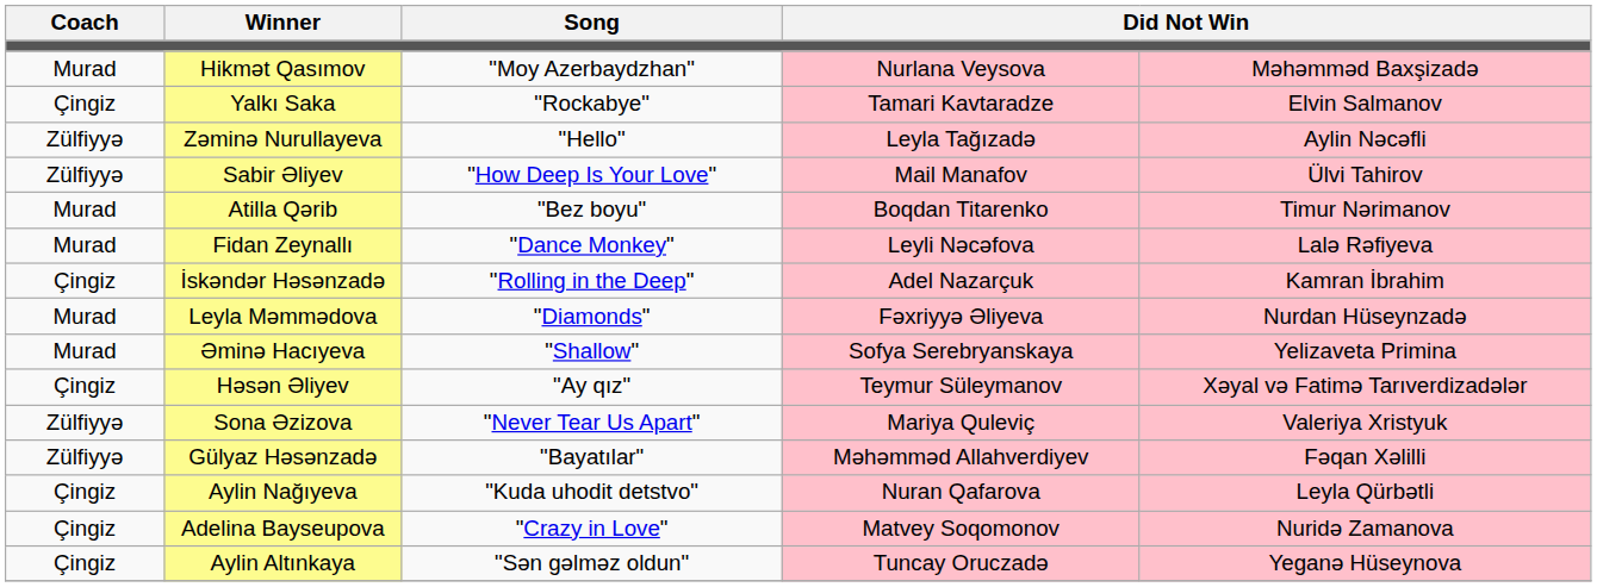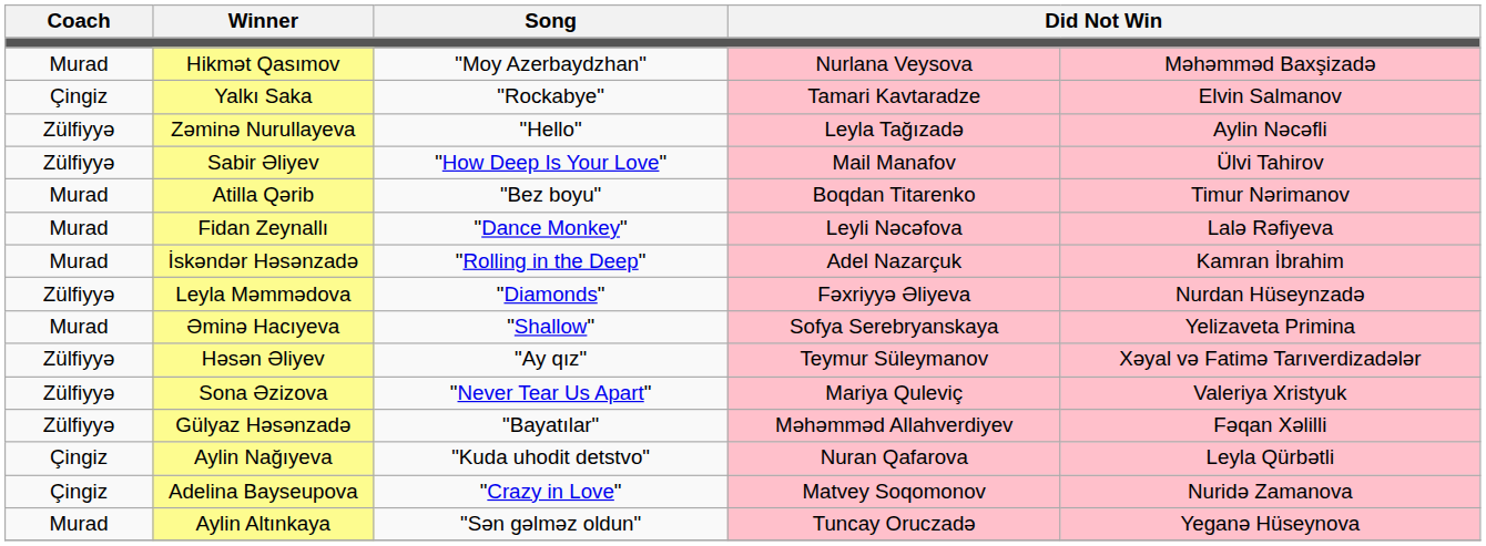İskəndər Həsənzadə | Coach: Çingiz -> Murad
Leyla Məmmədova | Coach: Murad -> Zülfiyyə
Həsən Əliyev | Coach: Çingiz -> Zülfiyyə
Aylin Altınkaya | Coach: Çingiz -> Murad
